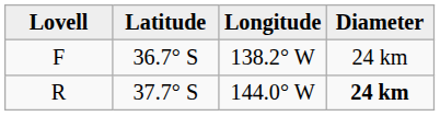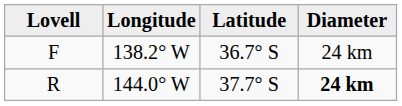columns swapped: Latitude <-> Longitude
